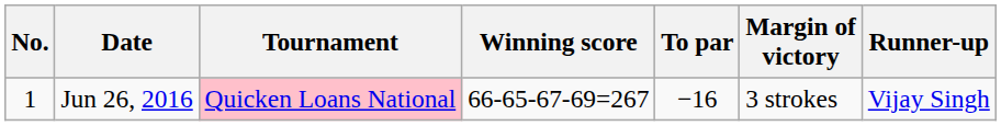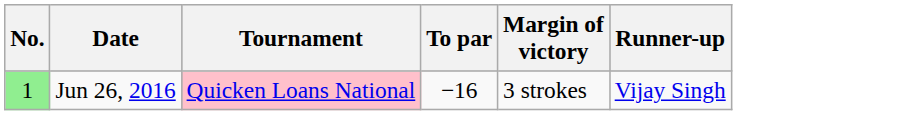- column: Winning score | 66-65-67-69=267
Jun 26, 2016 | No.: no background -> lightgreen background
